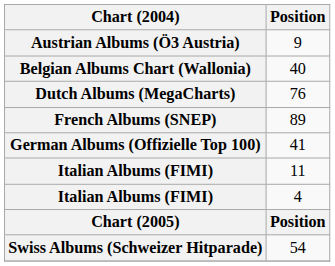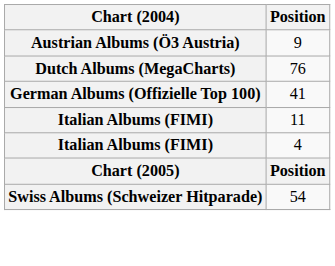- row: Belgian Albums Chart (Wallonia) | 40
- row: French Albums (SNEP) | 89
